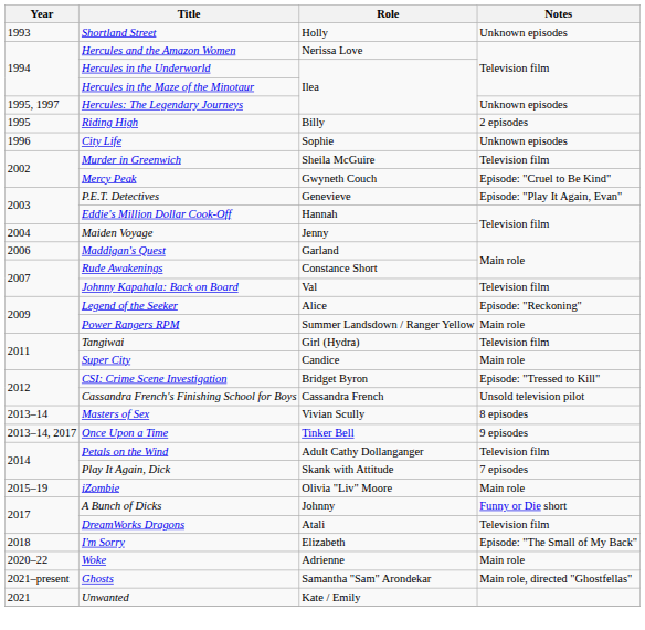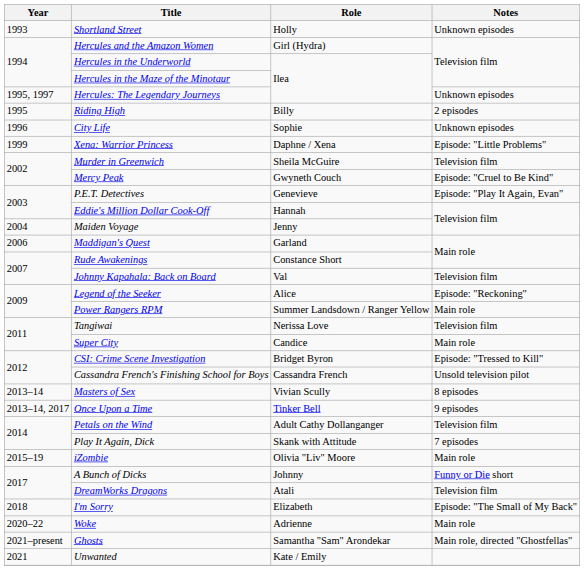Hercules and the Amazon Women | Role: Nerissa Love -> Girl (Hydra)
+ row: 1999 | Xena: Warrior Princess | Daphne / Xena | Episode: "Little Problems"
Tangiwai | Role: Girl (Hydra) -> Nerissa Love
